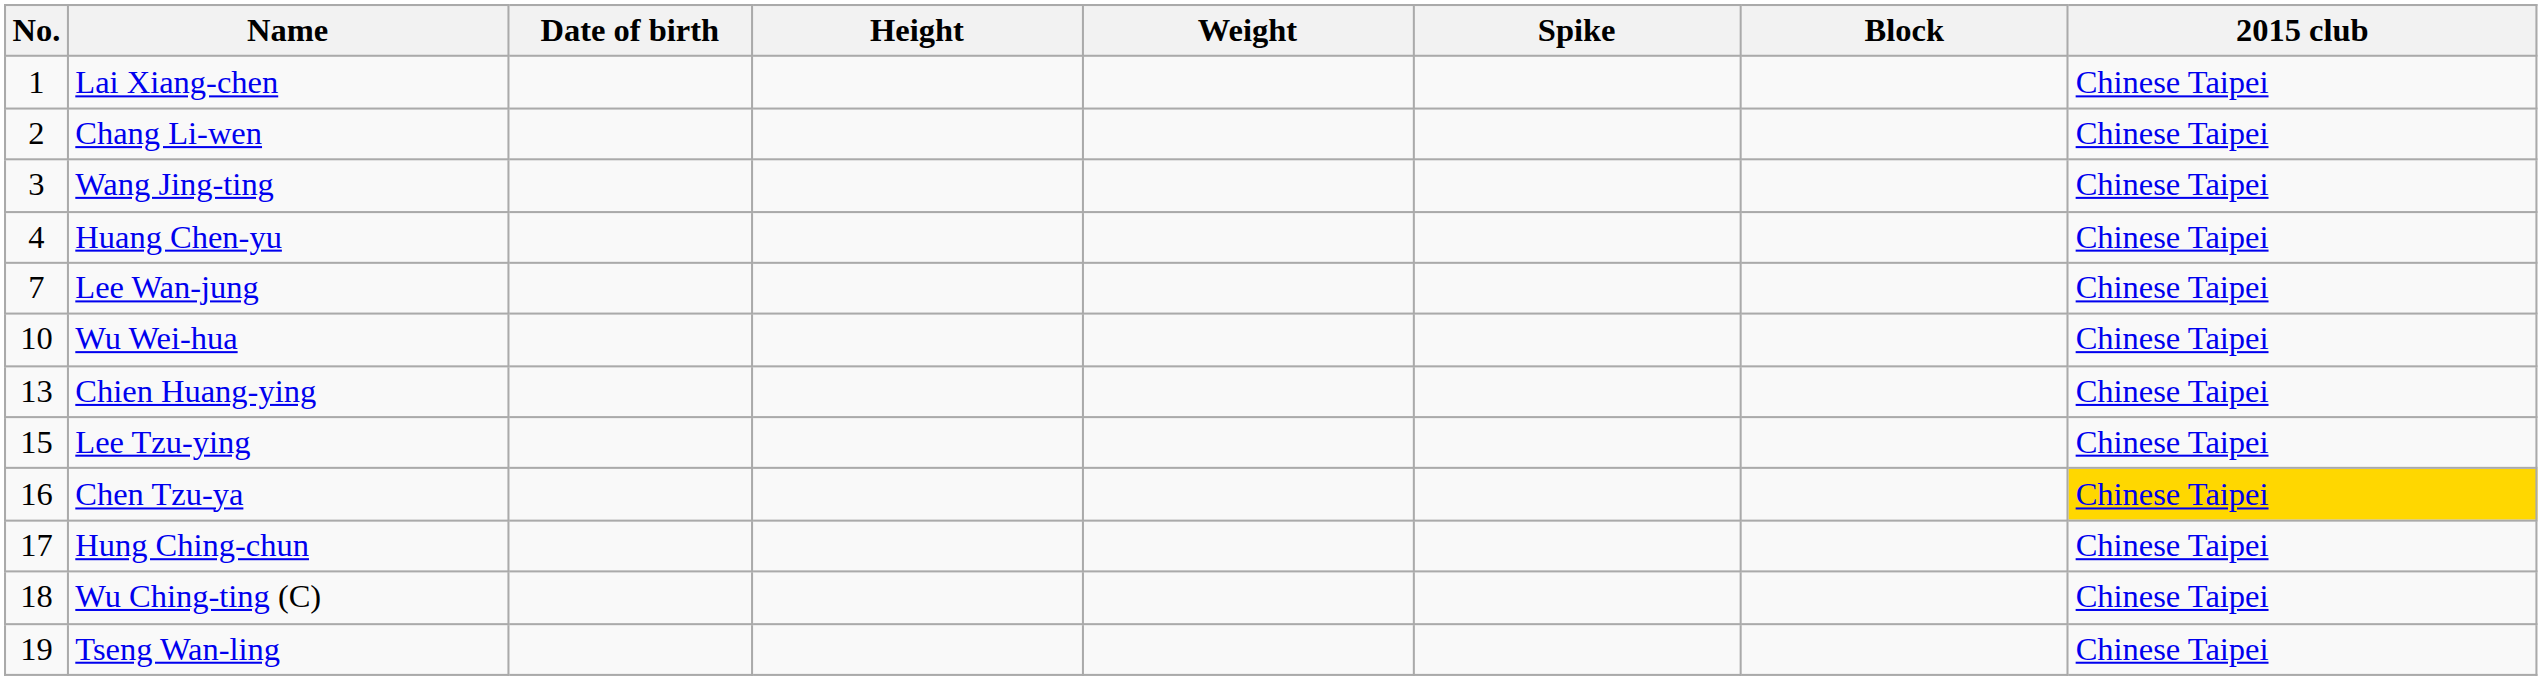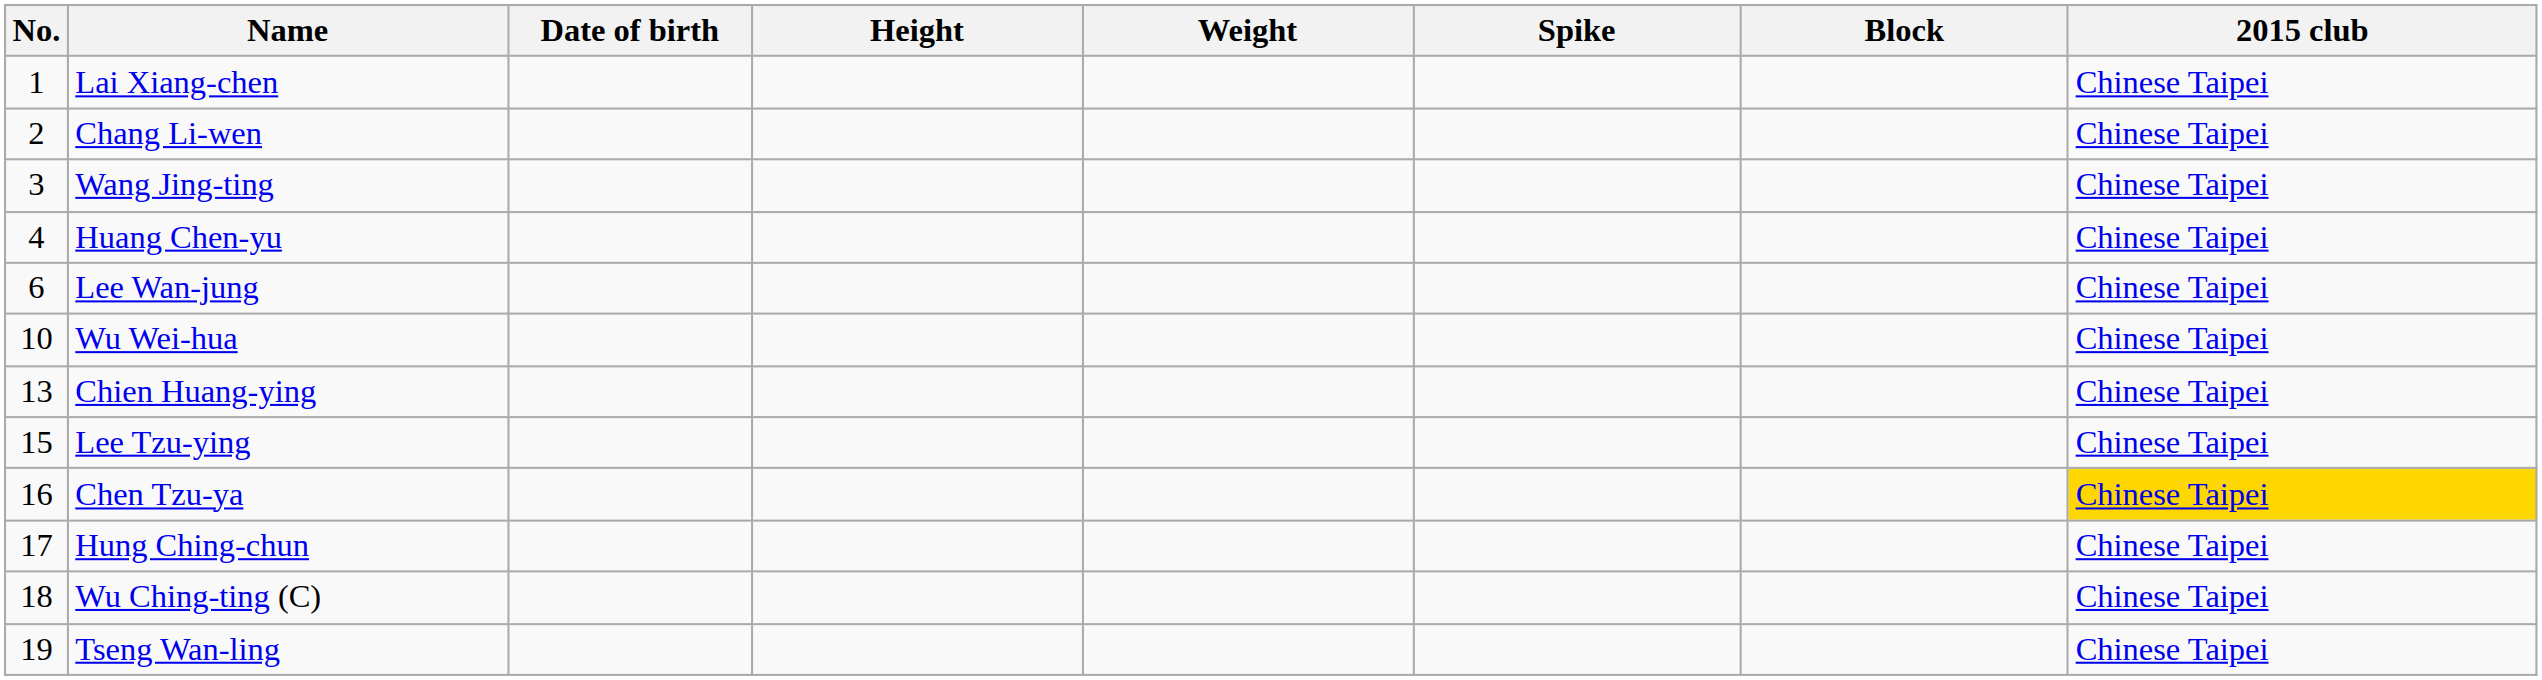Lee Wan-jung | No.: 7 -> 6
